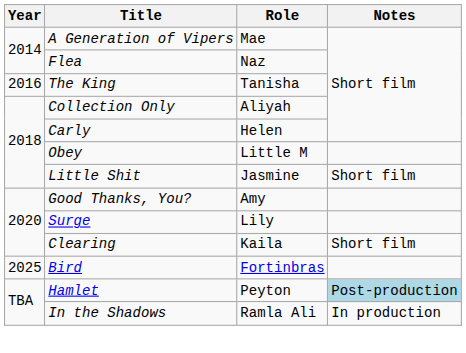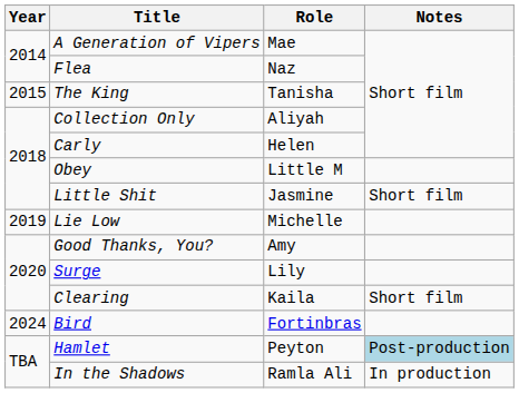The King | Year: 2016 -> 2015
+ row: 2019 | Lie Low | Michelle
Bird | Year: 2025 -> 2024
